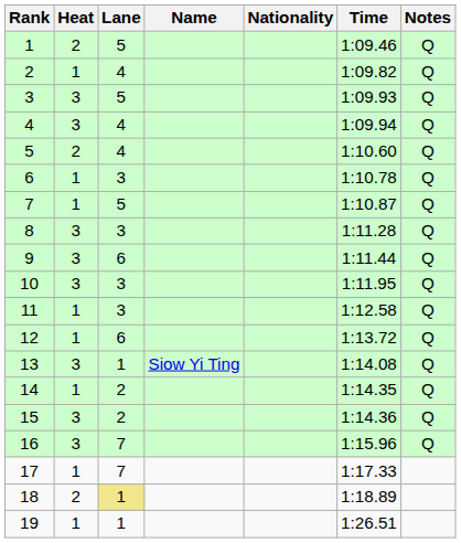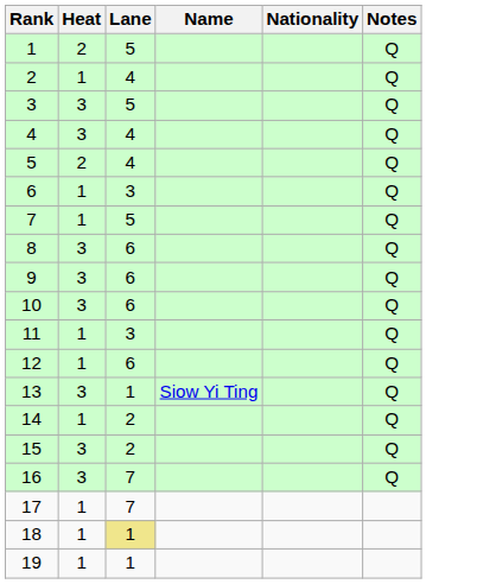- column: Time | 1:09.46 | 1:09.82 | 1:09.93 | 1:09.94 | 1:10.60 | 1:10.78 | 1:10.87 | 1:11.28 | 1:11.44 | 1:11.95 | 1:12.58 | 1:13.72 | 1:14.08 | 1:14.35 | 1:14.36 | 1:15.96 | 1:17.33 | 1:18.89 | 1:26.51
8 | Lane: 3 -> 6
10 | Lane: 3 -> 6
18 | Heat: 2 -> 1
